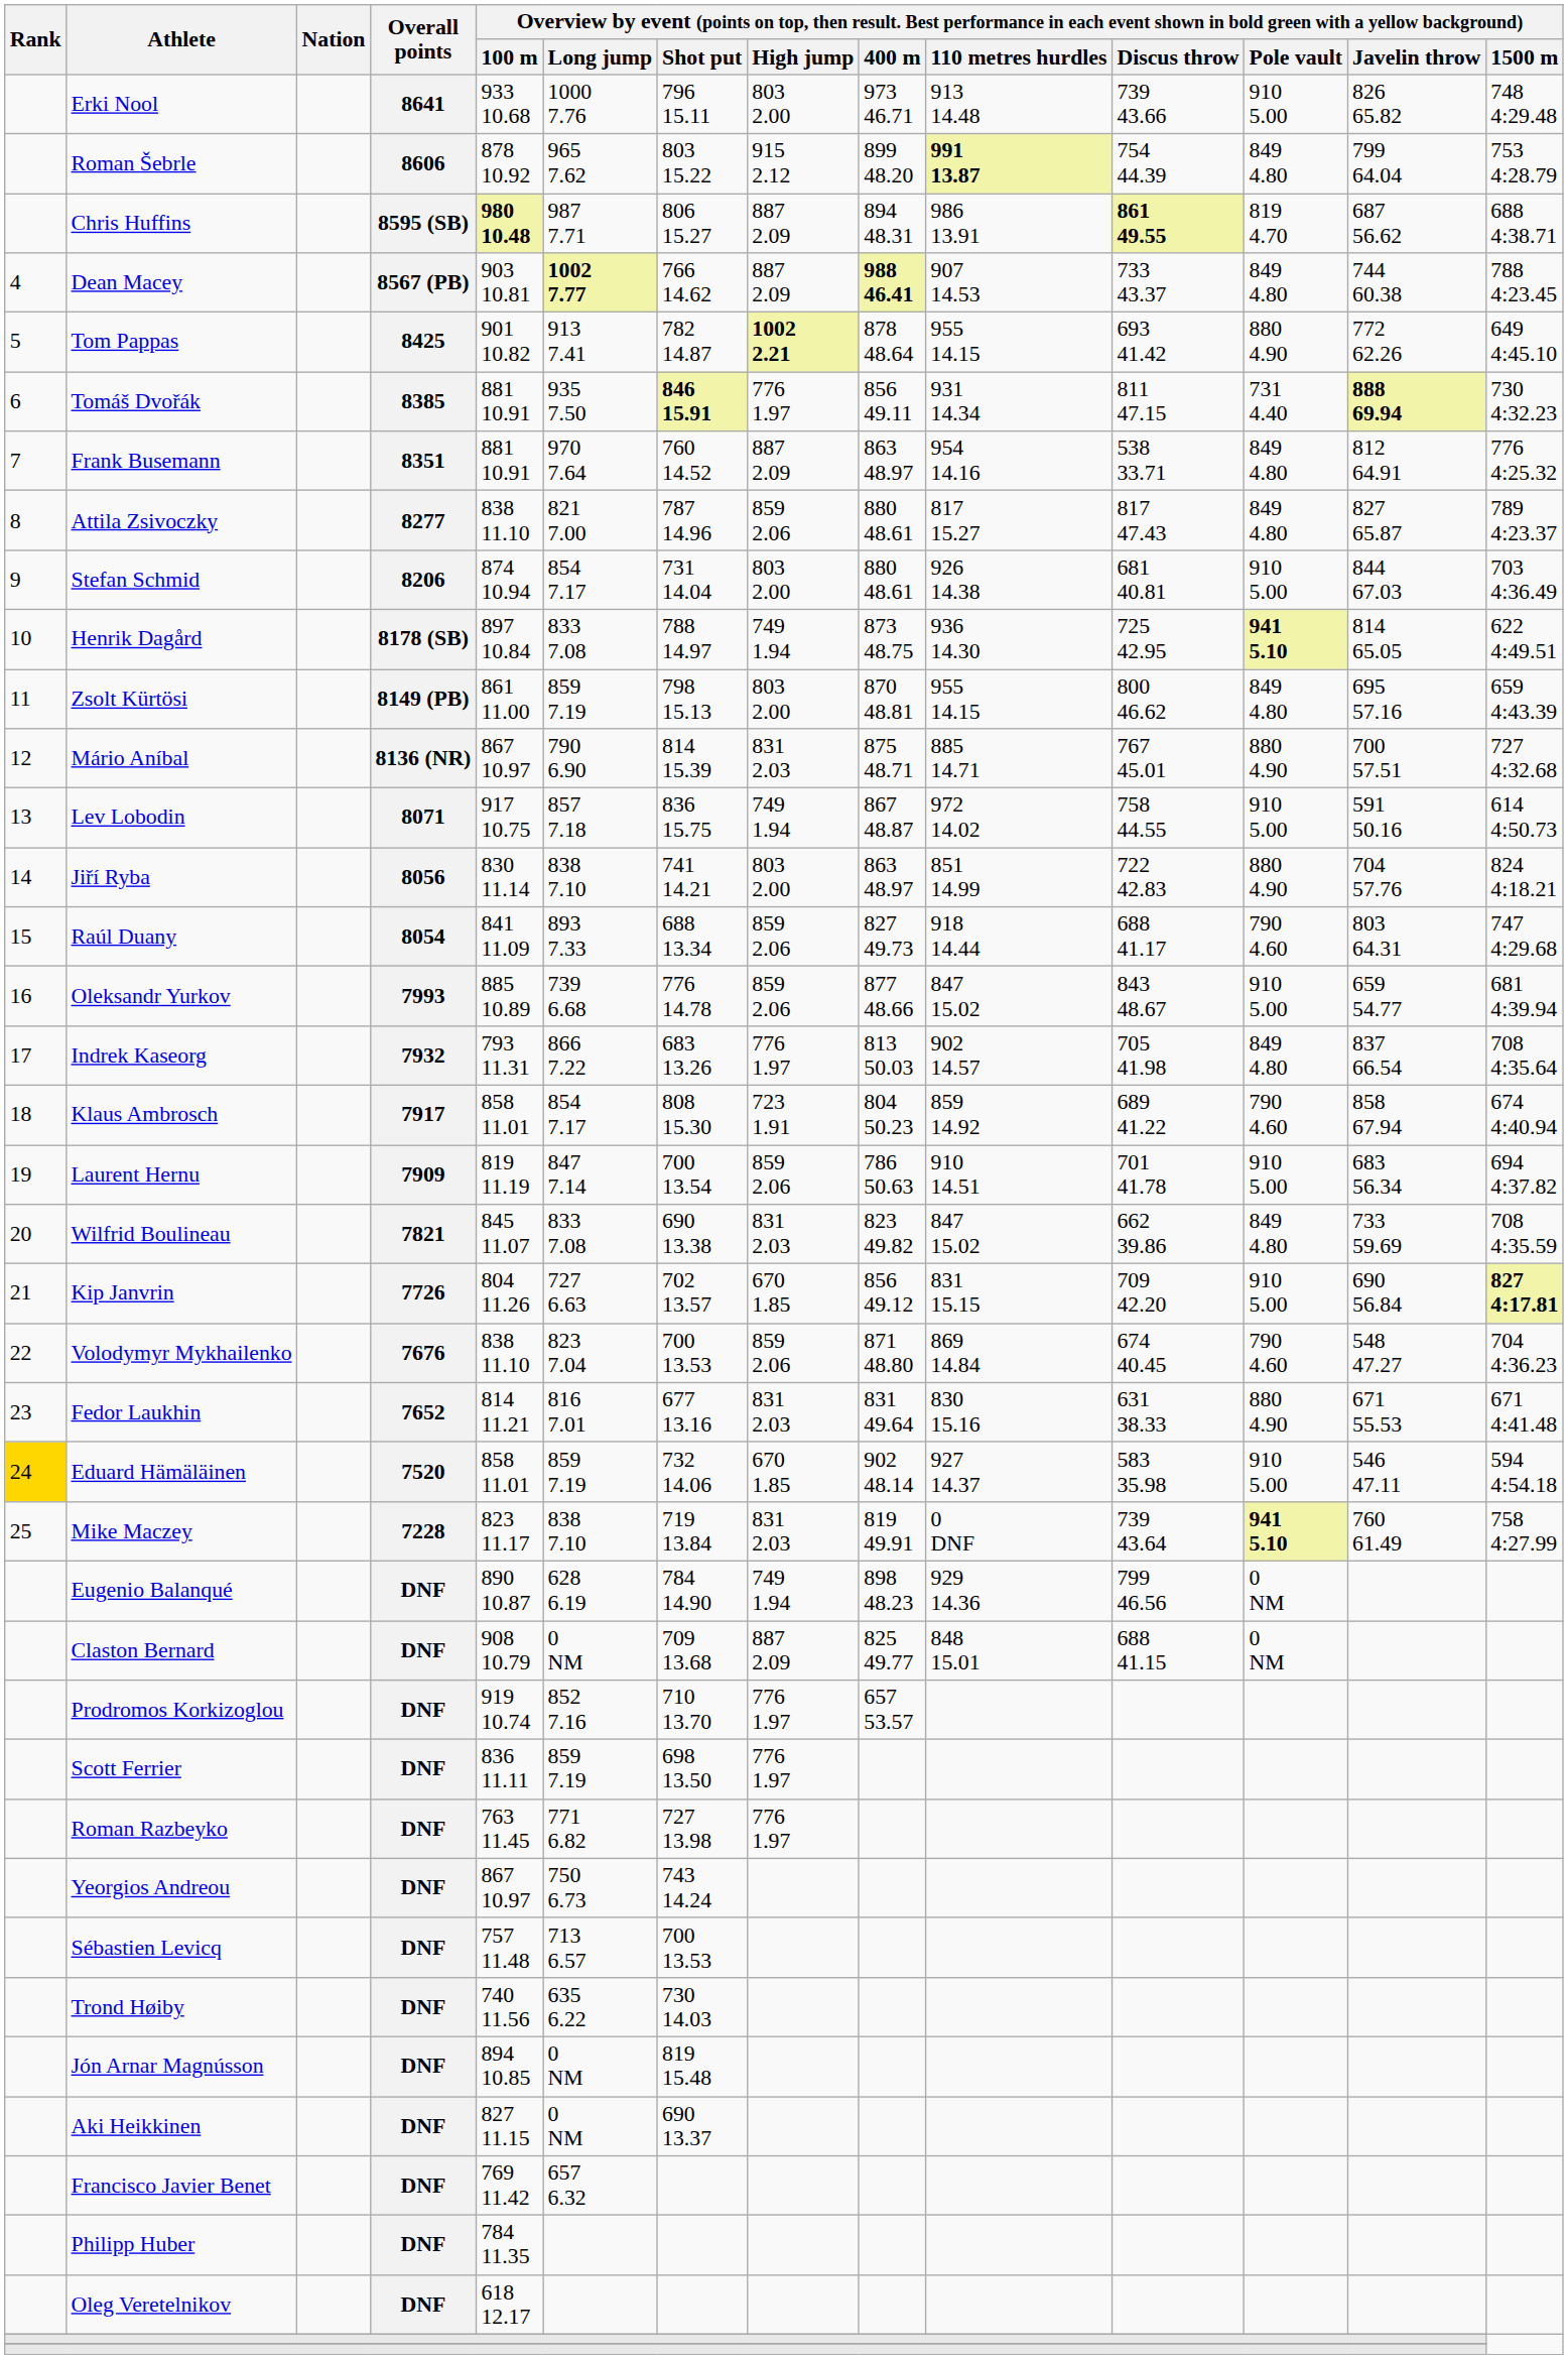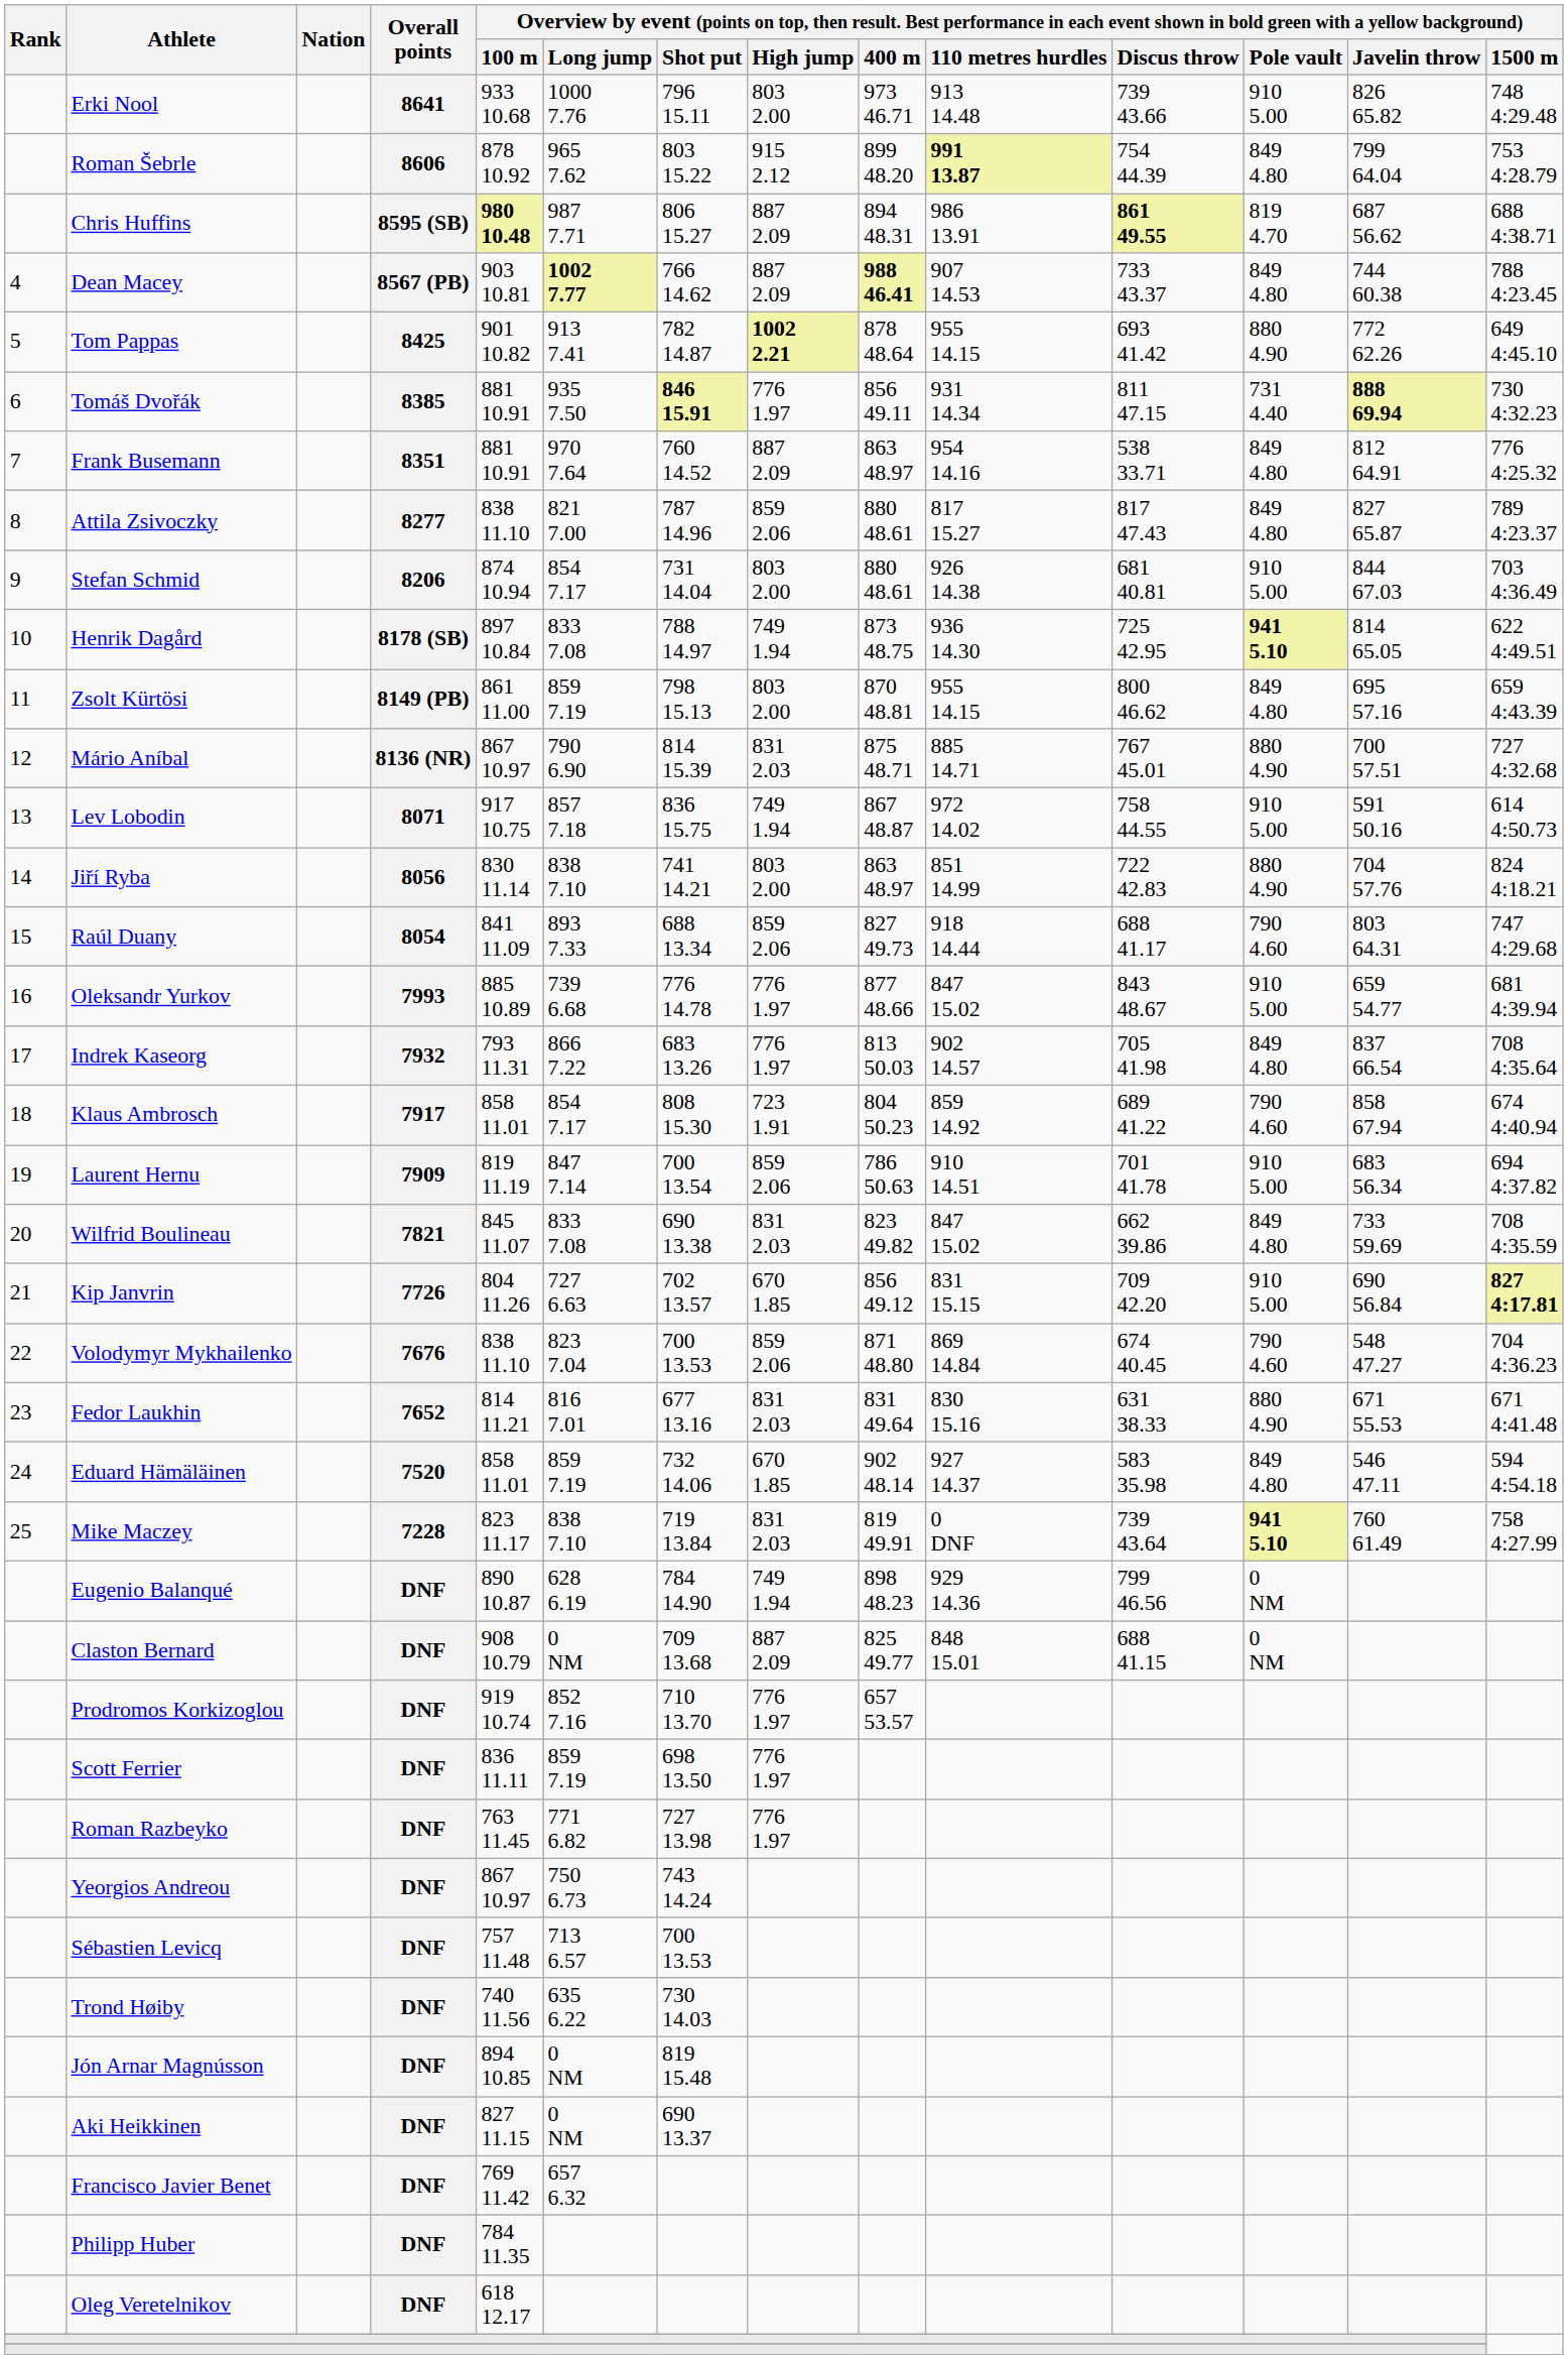Oleksandr Yurkov | column 8: 859 2.06 -> 776 1.97
Eduard Hämäläinen | Rank: gold background -> no background
Eduard Hämäläinen | column 12: 910 5.00 -> 849 4.80
